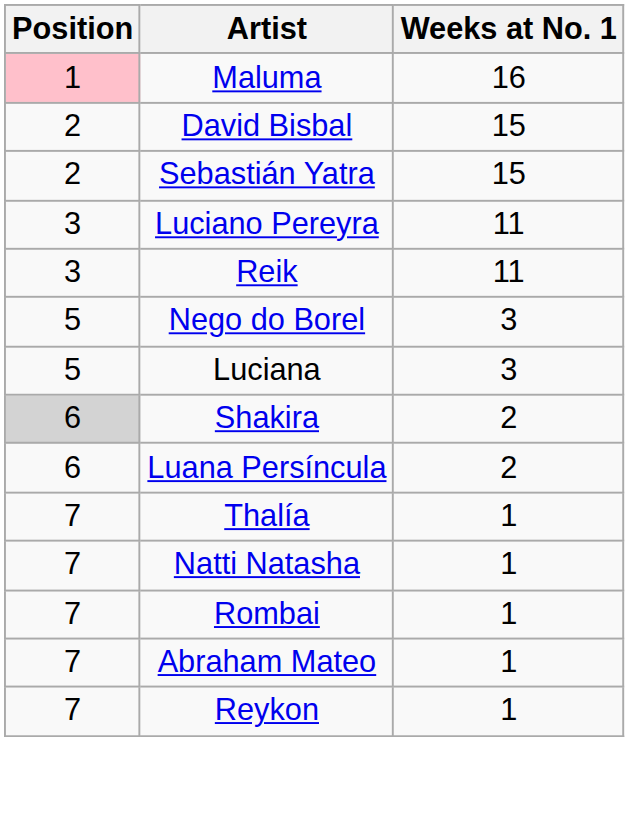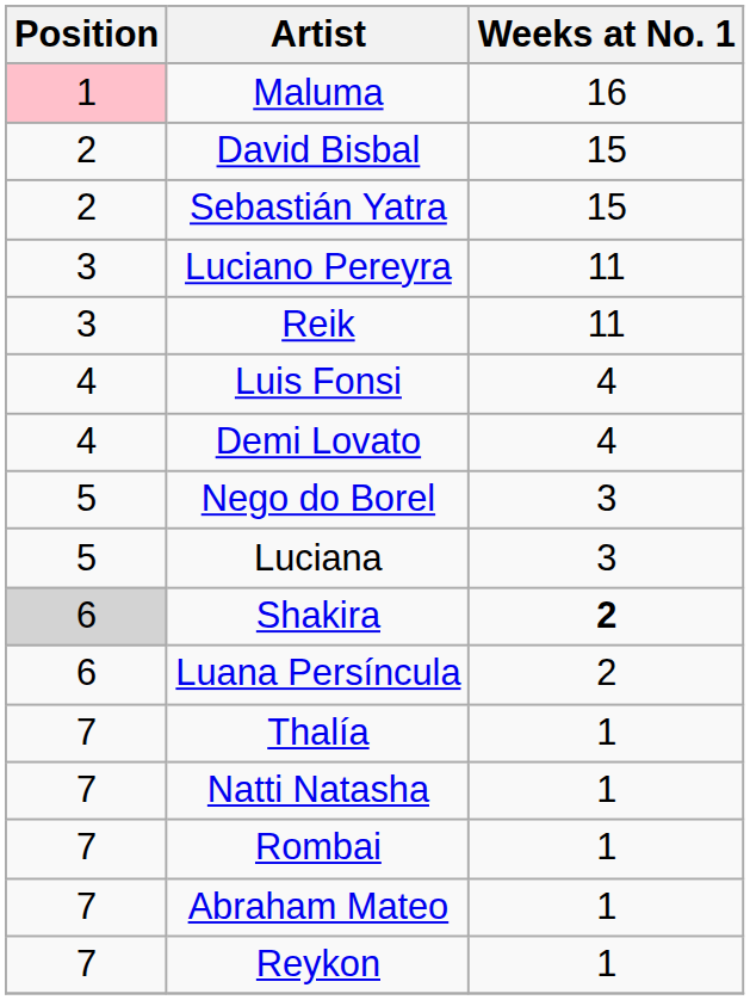+ row: 4 | Luis Fonsi | 4
+ row: 4 | Demi Lovato | 4
Shakira | Weeks at No. 1: normal -> bold
